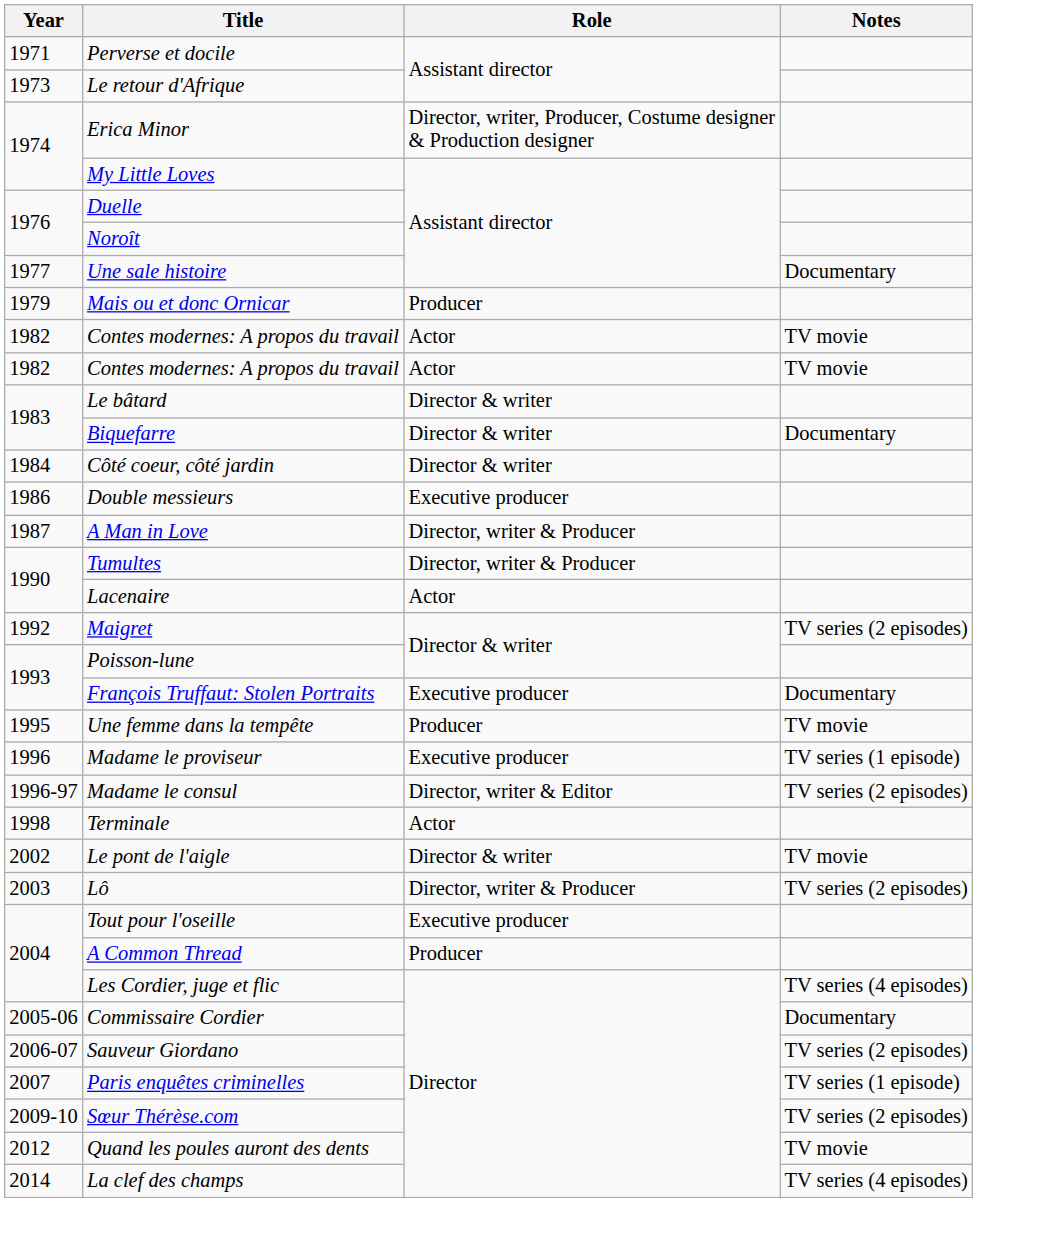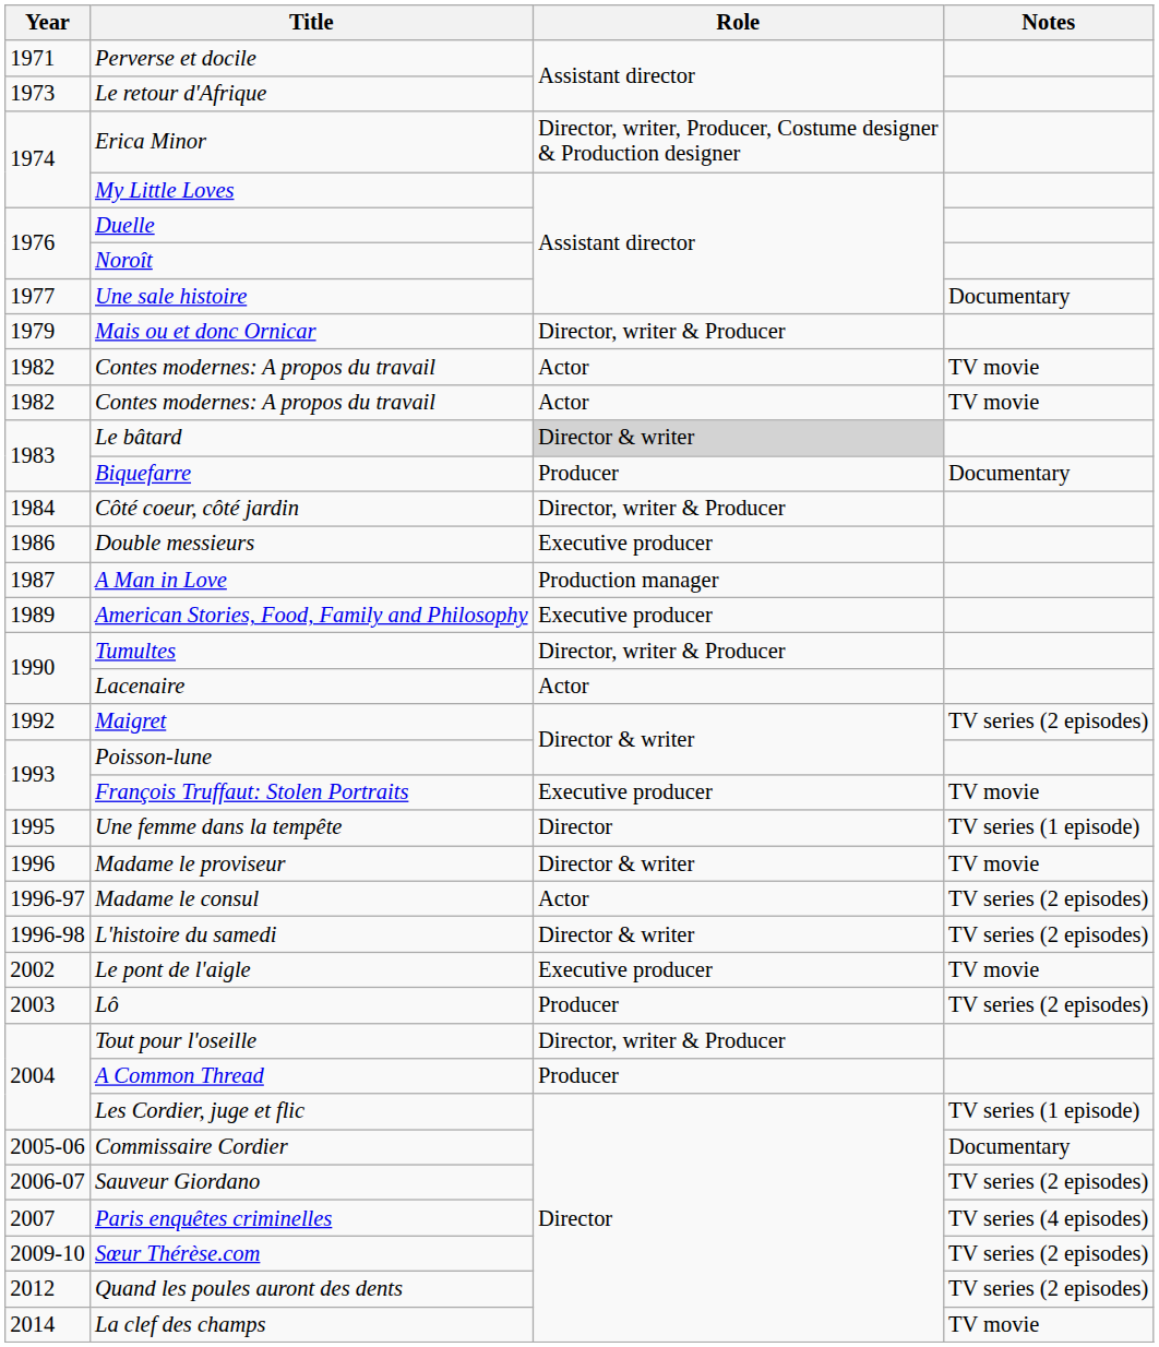Mais ou et donc Ornicar | Role: Producer -> Director, writer & Producer
Le bâtard | Role: no background -> lightgrey background
Biquefarre | Role: Director & writer -> Producer
Côté coeur, côté jardin | Role: Director & writer -> Director, writer & Producer
A Man in Love | Role: Director, writer & Producer -> Production manager
+ row: 1989 | American Stories, Food, Family and Philosophy | Executive producer
François Truffaut: Stolen Portraits | Notes: Documentary -> TV movie
Une femme dans la tempête | Role: Producer -> Director
Une femme dans la tempête | Notes: TV movie -> TV series (1 episode)
Madame le proviseur | Role: Executive producer -> Director & writer
Madame le proviseur | Notes: TV series (1 episode) -> TV movie
Madame le consul | Role: Director, writer & Editor -> Actor
+ row: 1996-98 | L'histoire du samedi | Director & writer | TV series (2 episodes)
- row: 1998 | Terminale | Actor
Le pont de l'aigle | Role: Director & writer -> Executive producer
Lô | Role: Director, writer & Producer -> Producer
Tout pour l'oseille | Role: Executive producer -> Director, writer & Producer
Les Cordier, juge et flic | Notes: TV series (4 episodes) -> TV series (1 episode)
Paris enquêtes criminelles | Notes: TV series (1 episode) -> TV series (4 episodes)
Quand les poules auront des dents | Notes: TV movie -> TV series (2 episodes)
La clef des champs | Notes: TV series (4 episodes) -> TV movie
